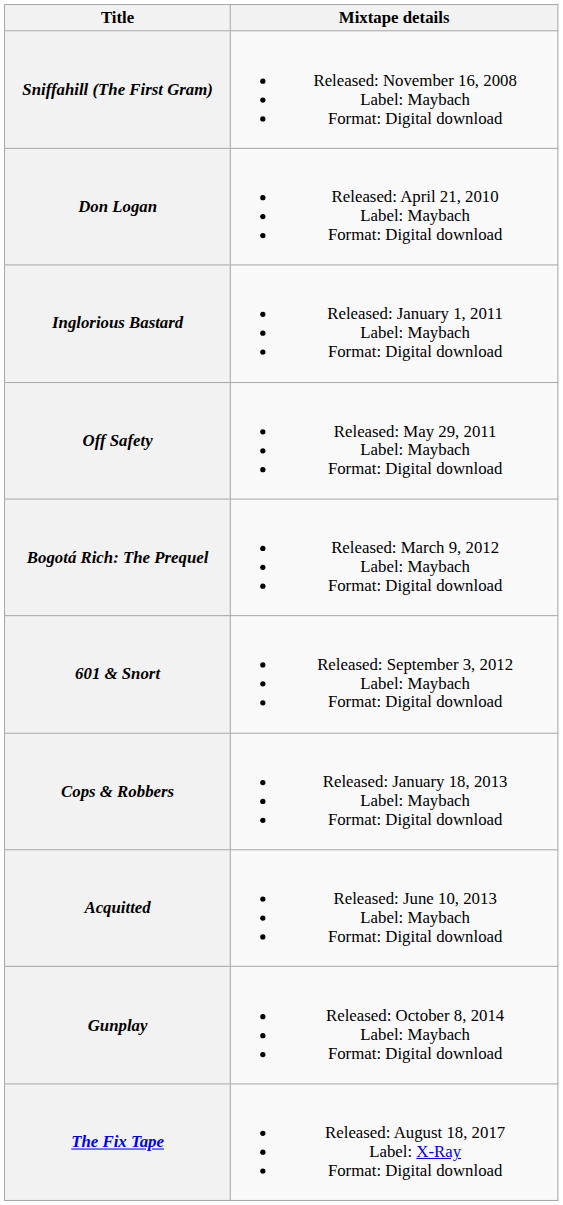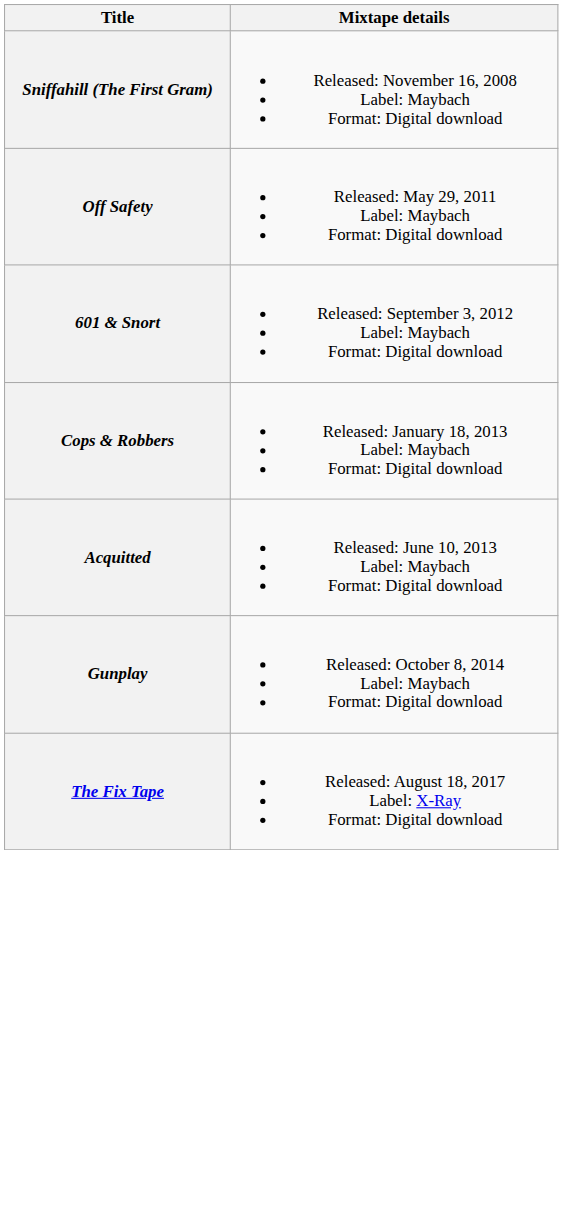- row: Don Logan | Released: April 21, 2010 Label: Maybach Format: Digital download
- row: Inglorious Bastard | Released: January 1, 2011 Label: Maybach Format: Digital download
- row: Bogotá Rich: The Prequel | Released: March 9, 2012 Label: Maybach Format: Digital download
